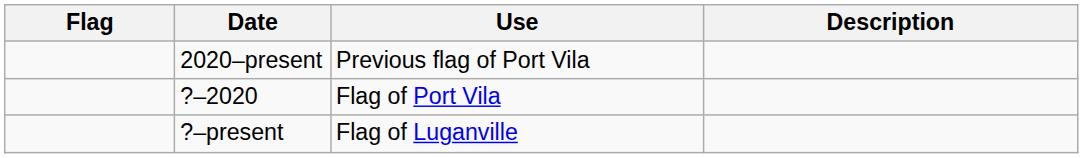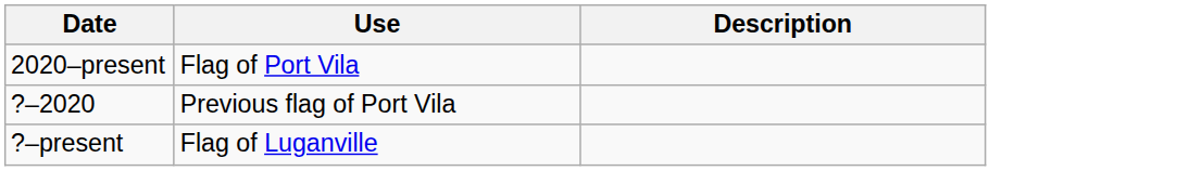- column: Flag
2020–present | Use: Previous flag of Port Vila -> Flag of Port Vila
?–2020 | Use: Flag of Port Vila -> Previous flag of Port Vila
